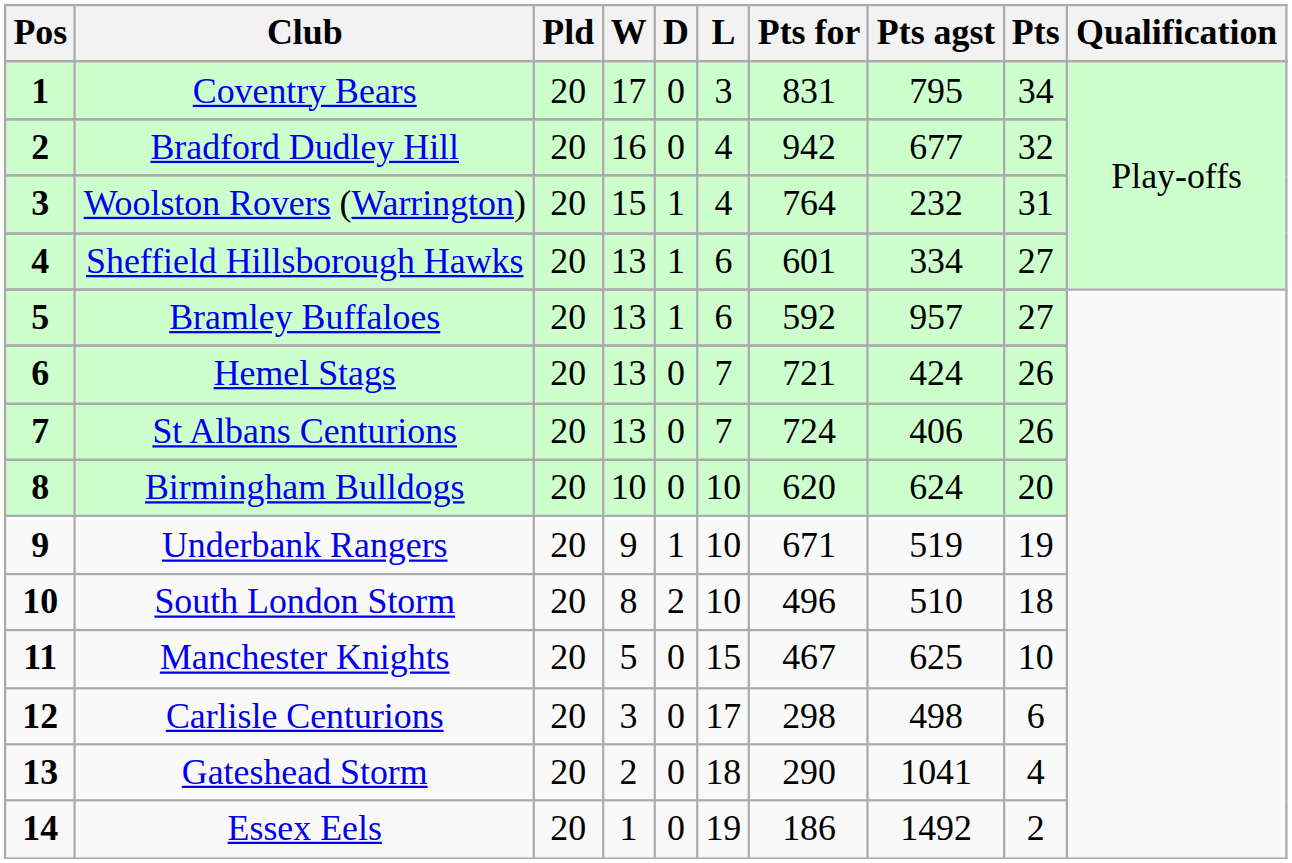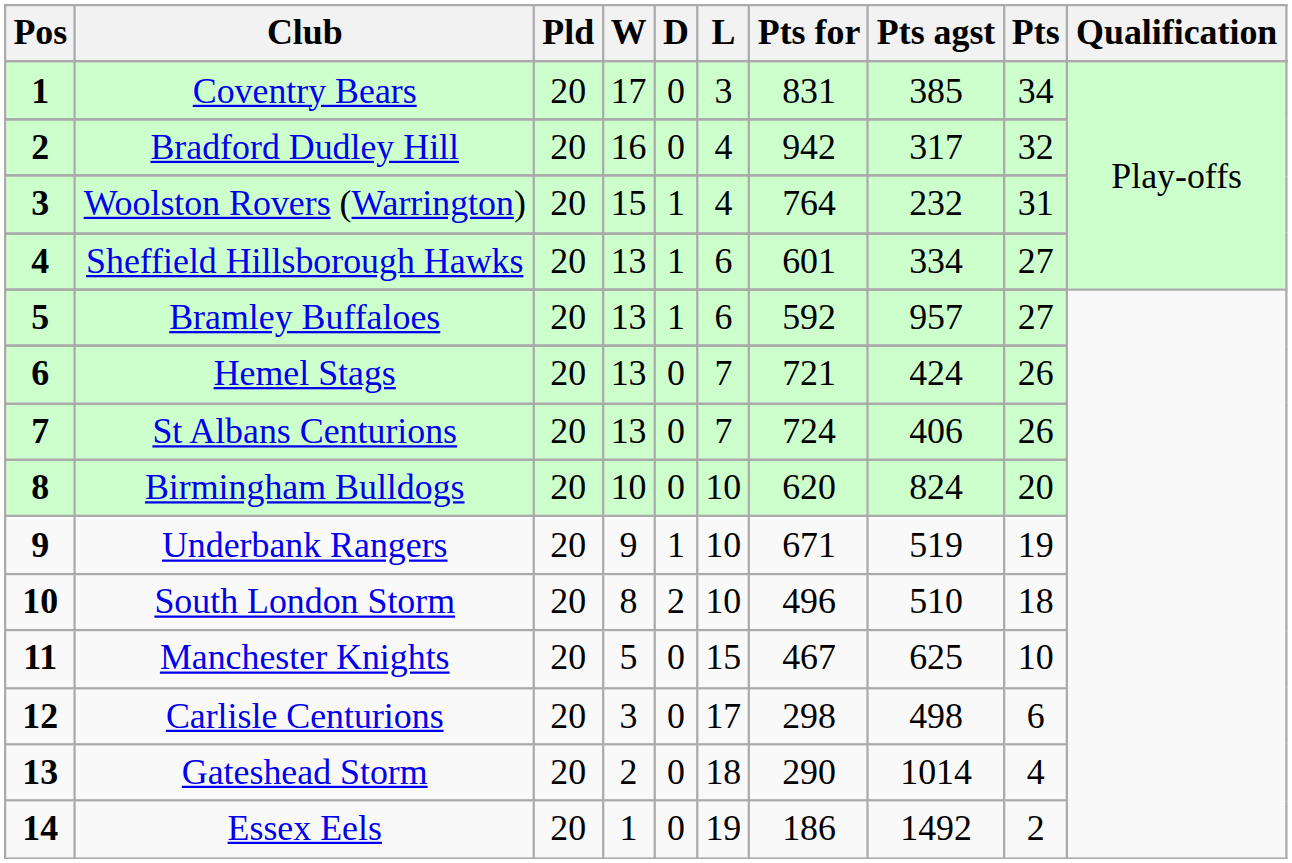Coventry Bears | Pts agst: 795 -> 385
Bradford Dudley Hill | Pts agst: 677 -> 317
Birmingham Bulldogs | Pts agst: 624 -> 824
Gateshead Storm | Pts agst: 1041 -> 1014
